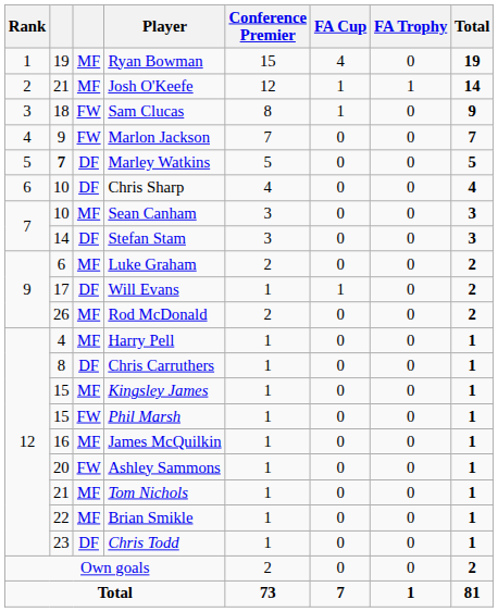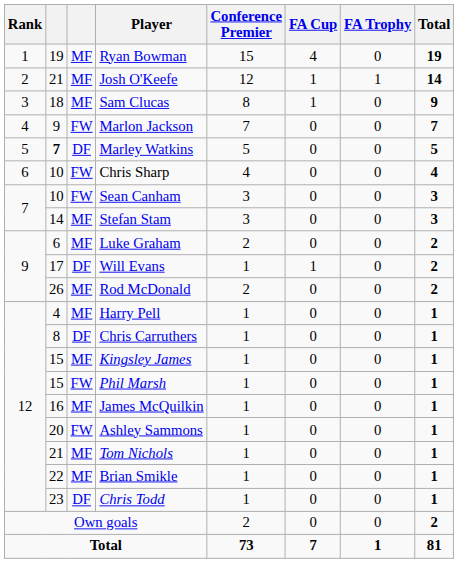Sam Clucas | column 3: FW -> MF
Chris Sharp | column 3: DF -> FW
Sean Canham | column 3: MF -> FW
Stefan Stam | column 3: DF -> MF
